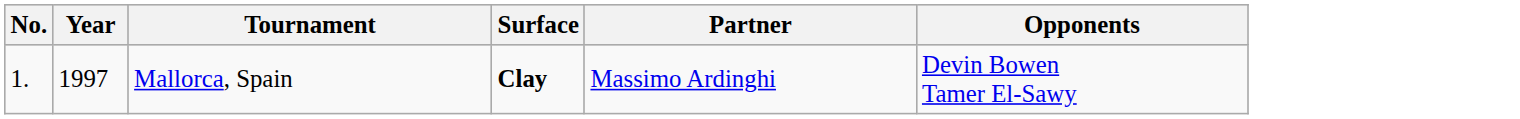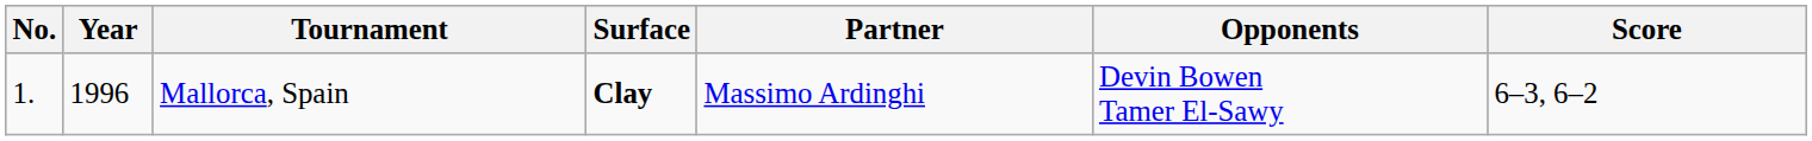+ column: Score | 6–3, 6–2
Mallorca, Spain | Year: 1997 -> 1996
